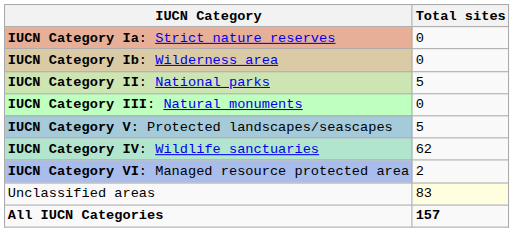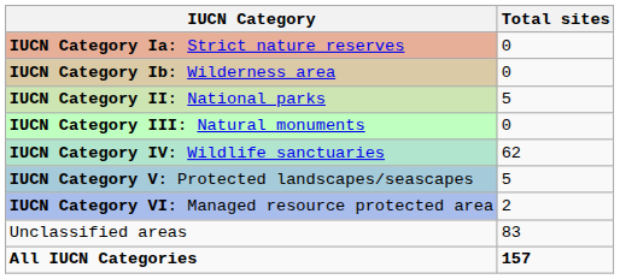rows swapped: IUCN Category IV: Wildlife sanctuaries <-> IUCN Category V: Protected landscapes/seascapes
Unclassified areas | Total sites: lightyellow background -> no background
